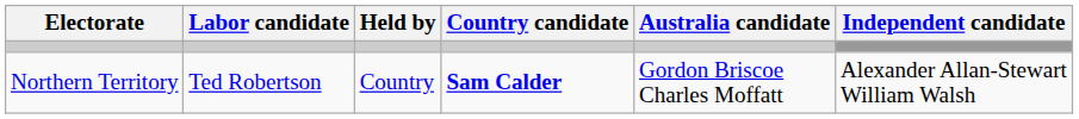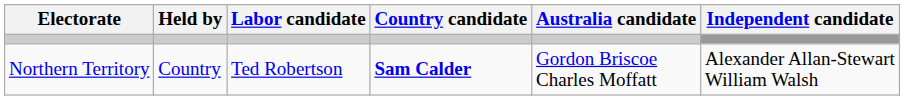columns swapped: Held by <-> Labor candidate
